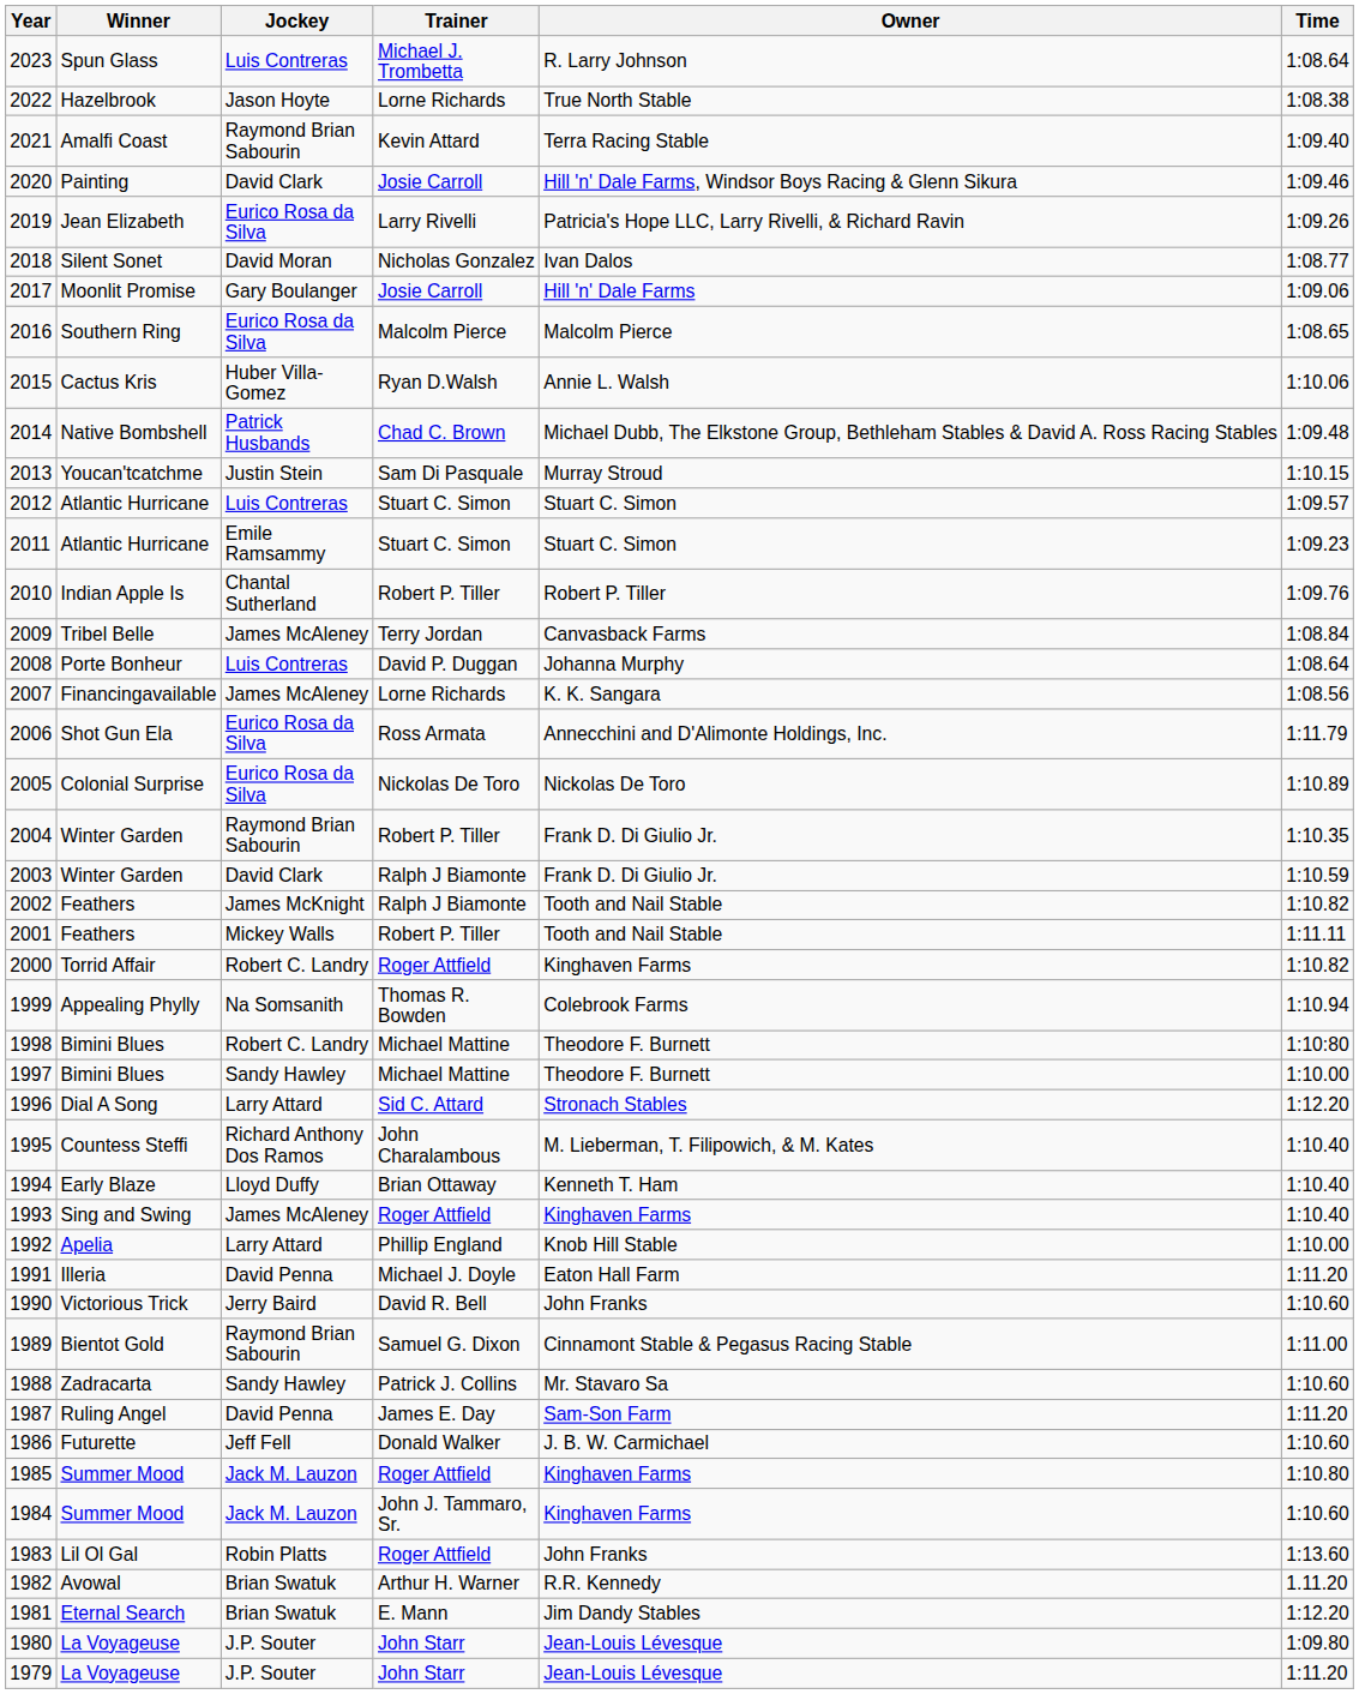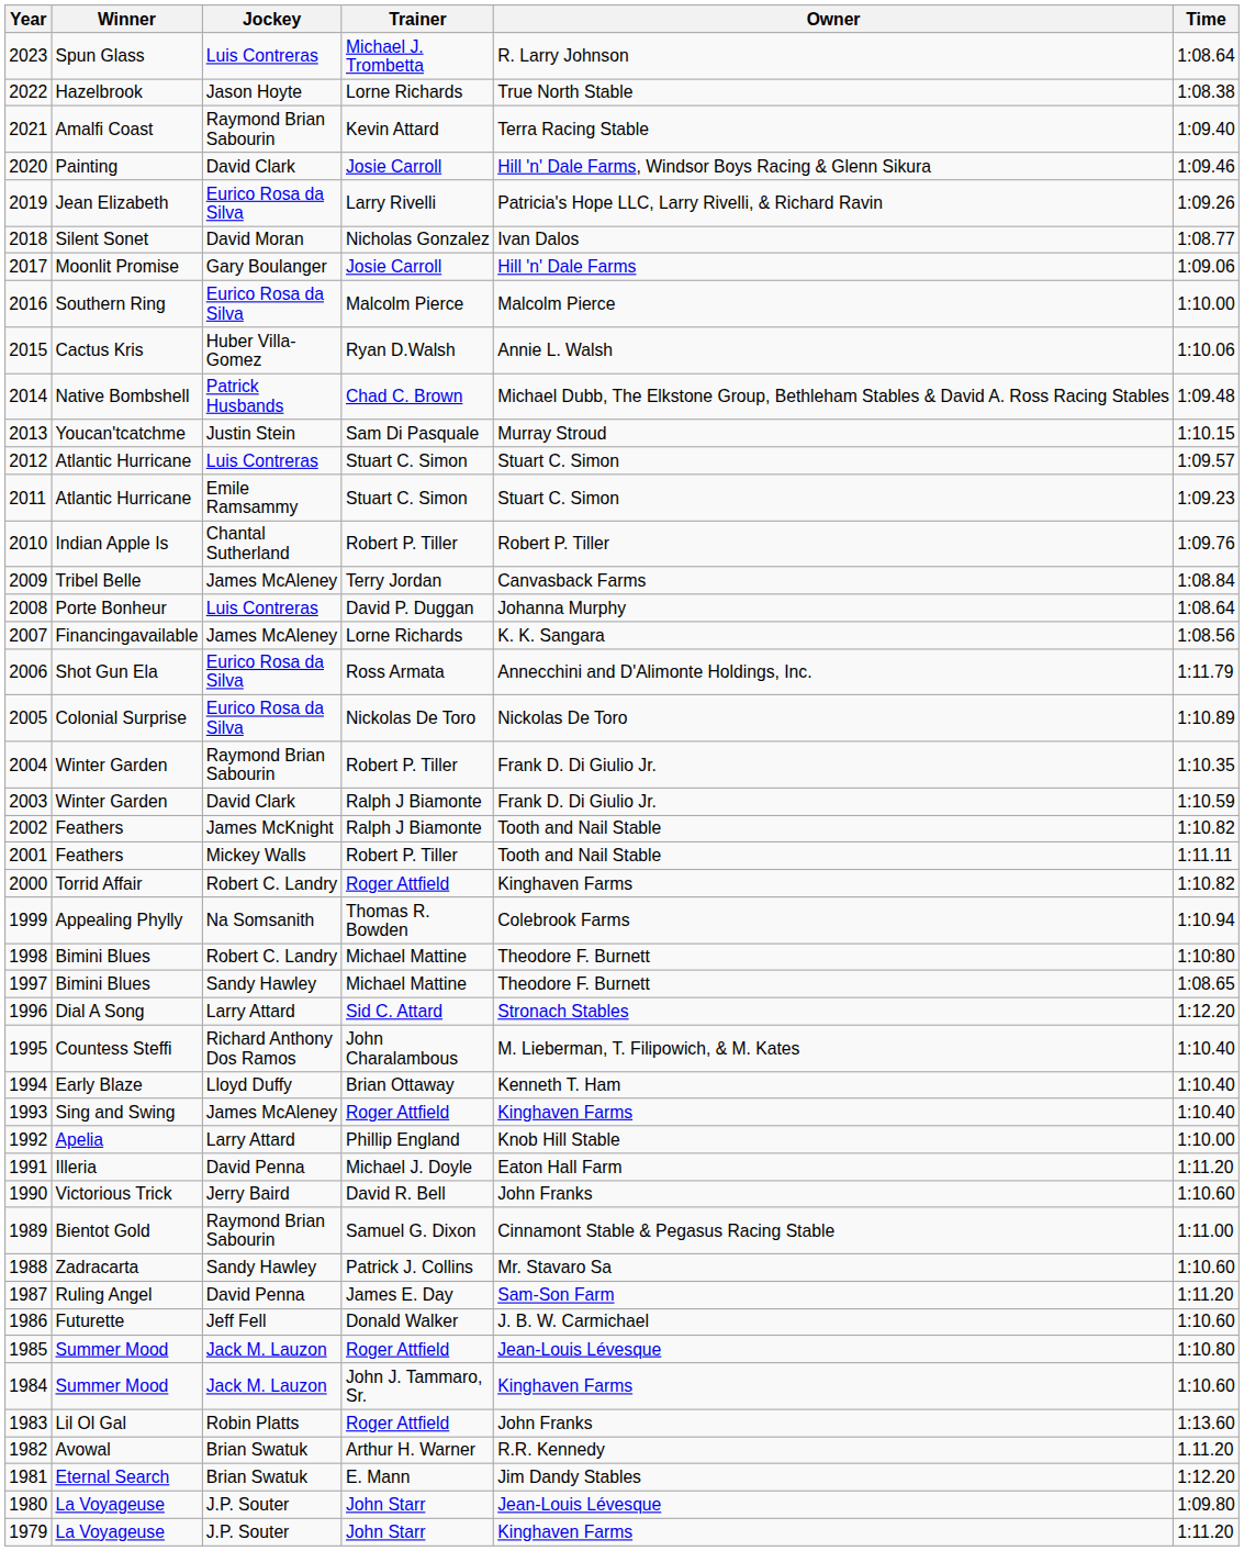2016 | Time: 1:08.65 -> 1:10.00
1997 | Time: 1:10.00 -> 1:08.65
1985 | Owner: Kinghaven Farms -> Jean-Louis Lévesque
1979 | Owner: Jean-Louis Lévesque -> Kinghaven Farms
